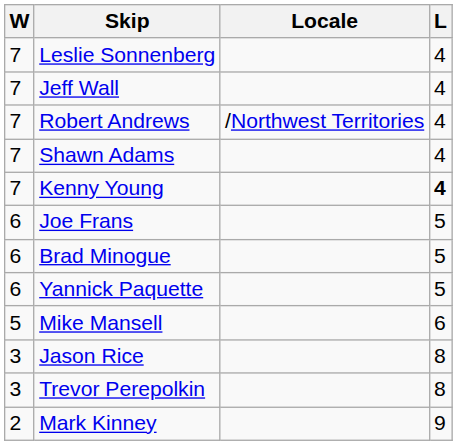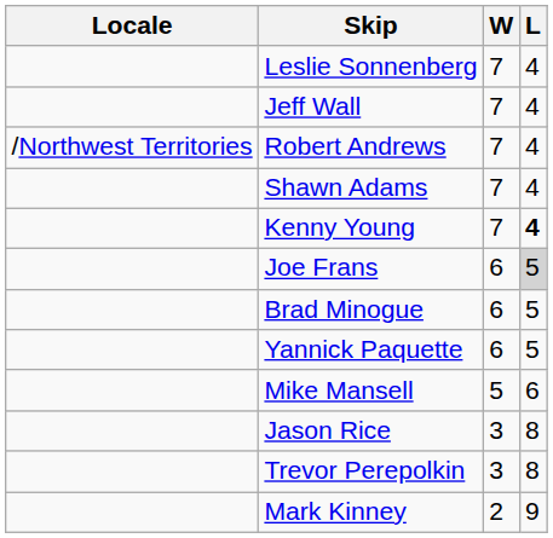columns swapped: Locale <-> W
Joe Frans | L: no background -> lightgrey background
